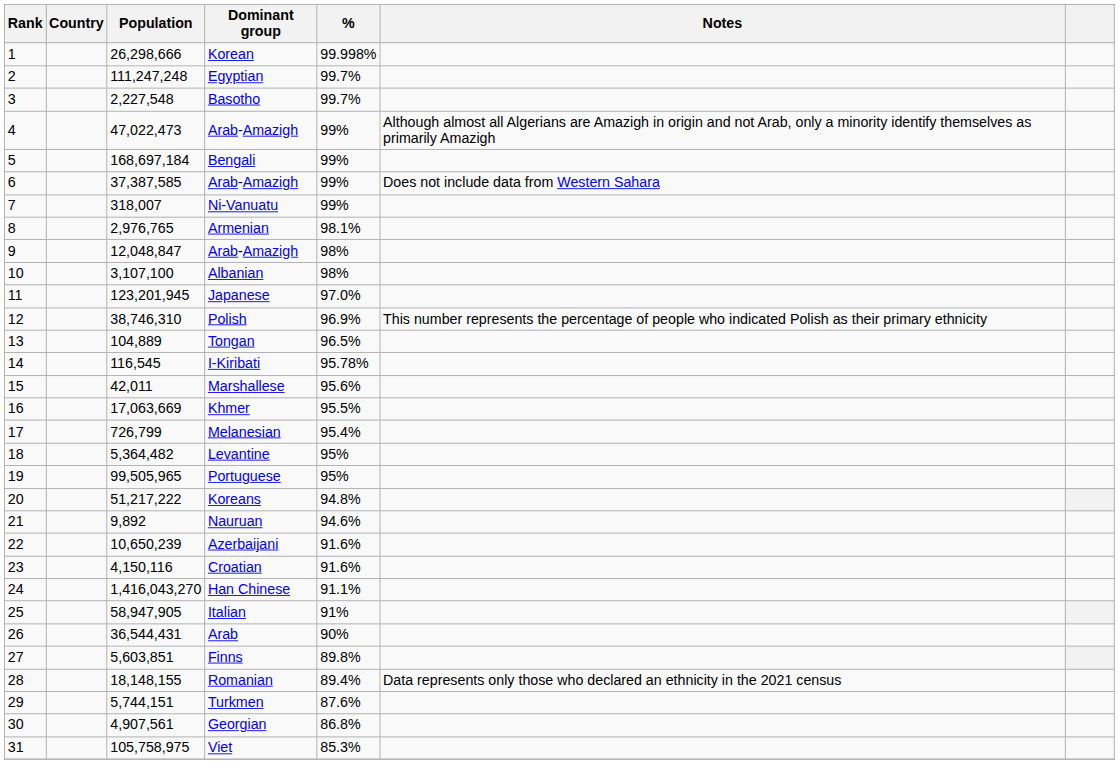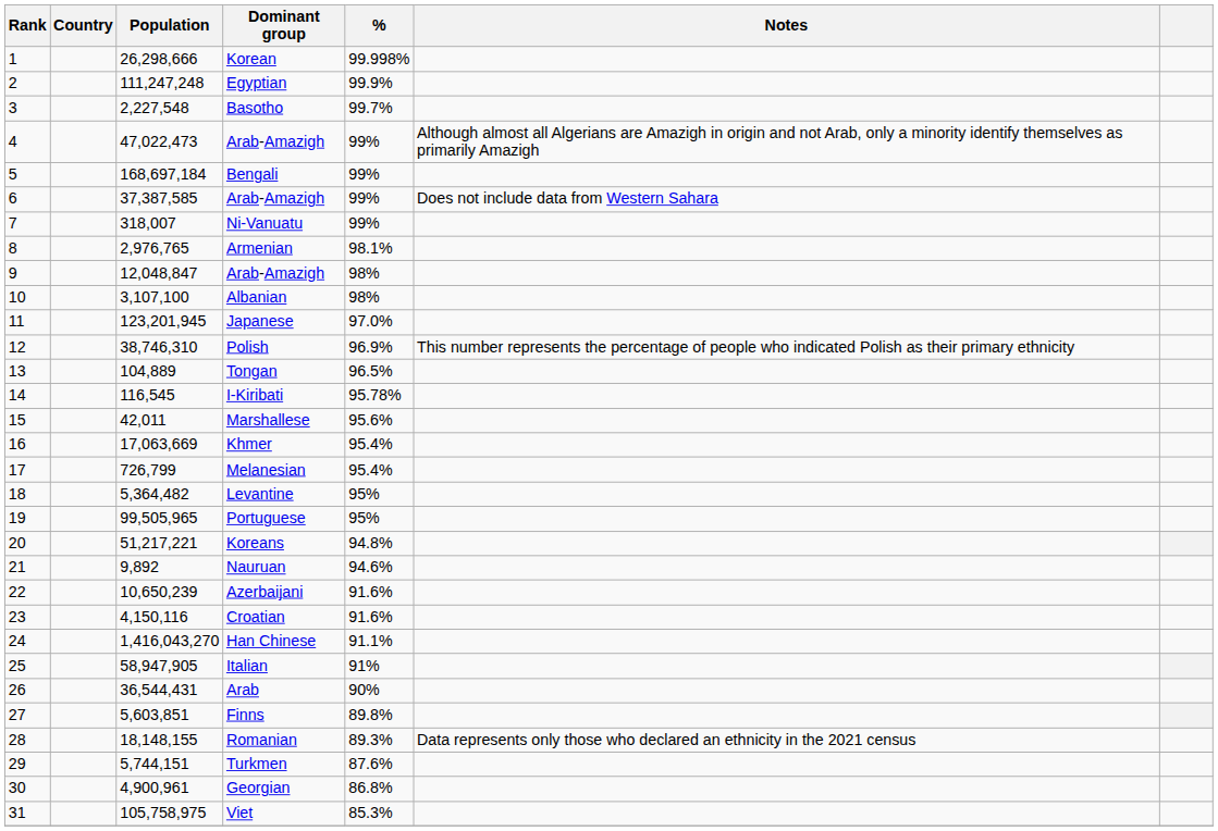Egyptian | %: 99.7% -> 99.9%
Khmer | %: 95.5% -> 95.4%
Koreans | Population: 51,217,222 -> 51,217,221
Romanian | %: 89.4% -> 89.3%
Georgian | Population: 4,907,561 -> 4,900,961
